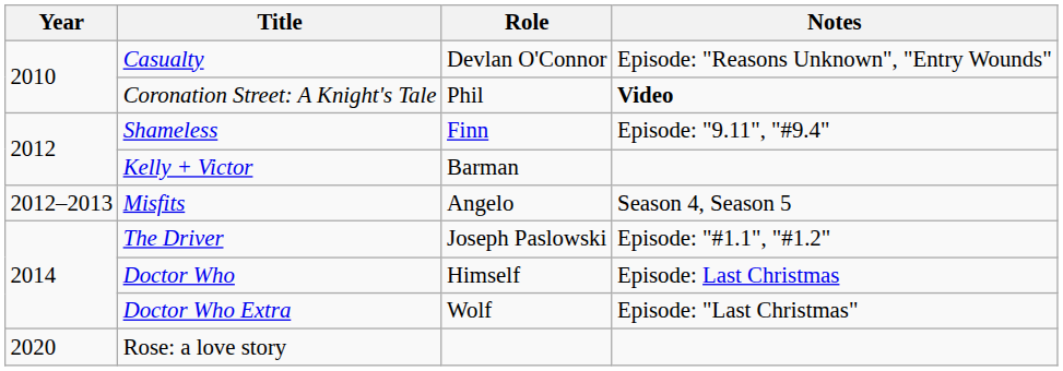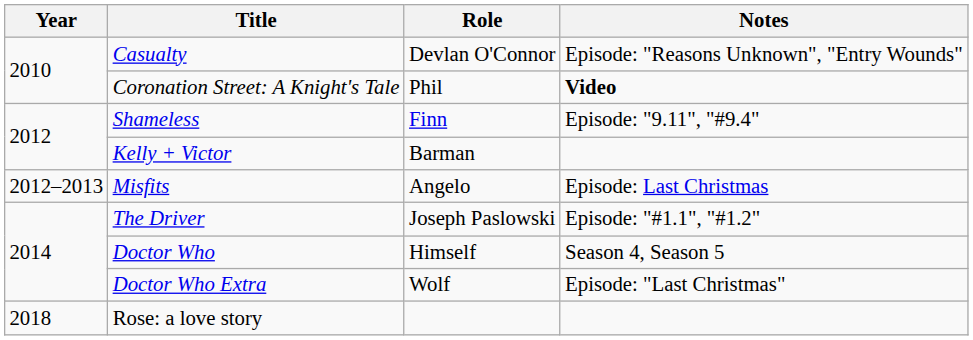Misfits | Notes: Season 4, Season 5 -> Episode: Last Christmas
Doctor Who | Notes: Episode: Last Christmas -> Season 4, Season 5
Rose: a love story | Year: 2020 -> 2018
